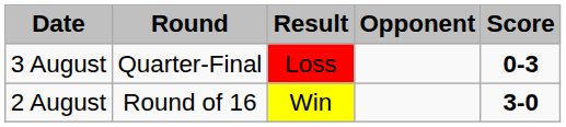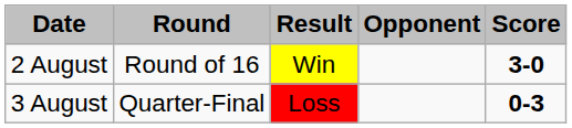rows swapped: 2 August <-> 3 August
